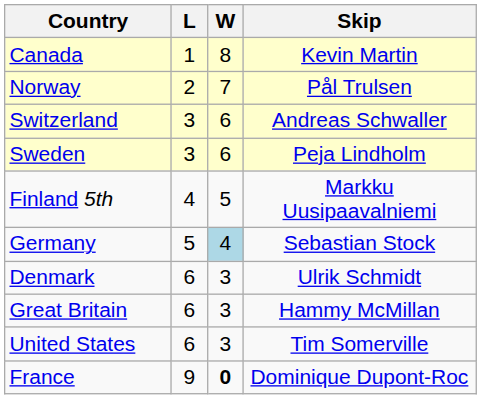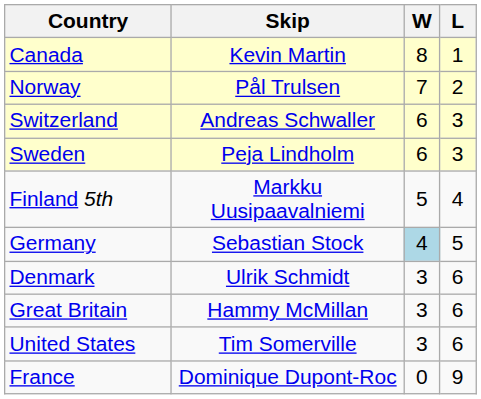columns swapped: Skip <-> L
France | W: bold -> normal
